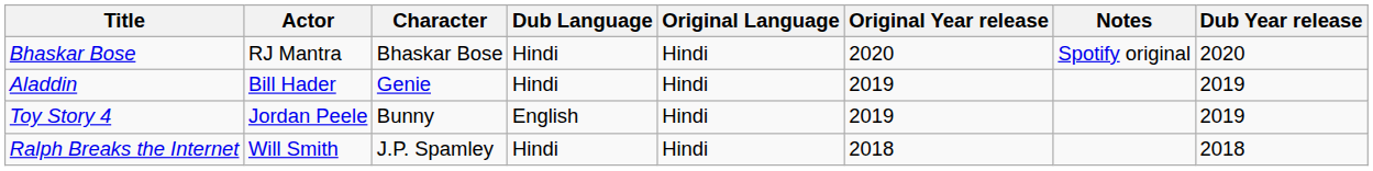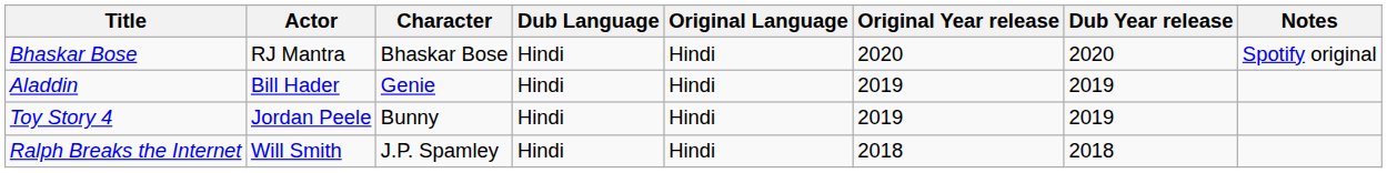columns swapped: Dub Year release <-> Notes
Toy Story 4 | Dub Language: English -> Hindi
